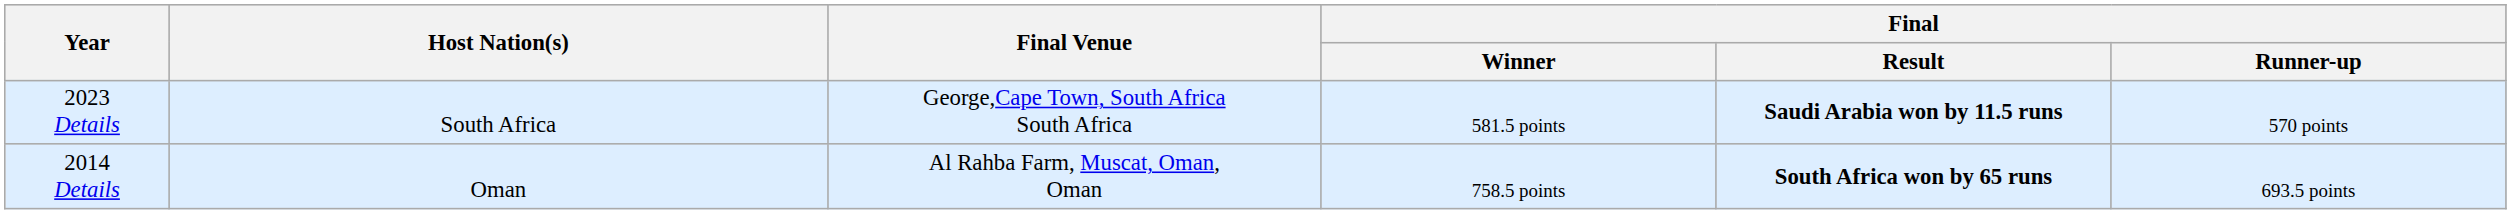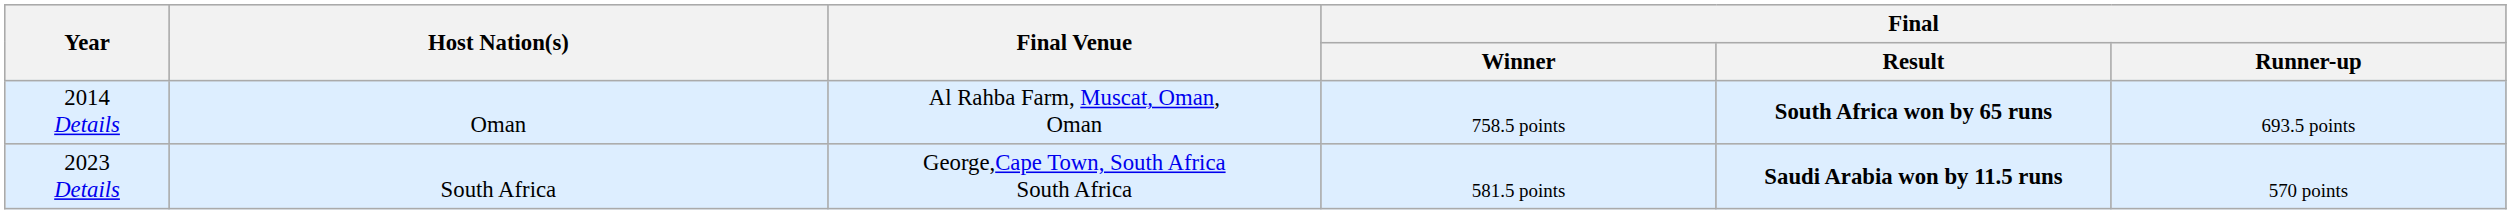rows swapped: 2014 Details <-> 2023 Details
